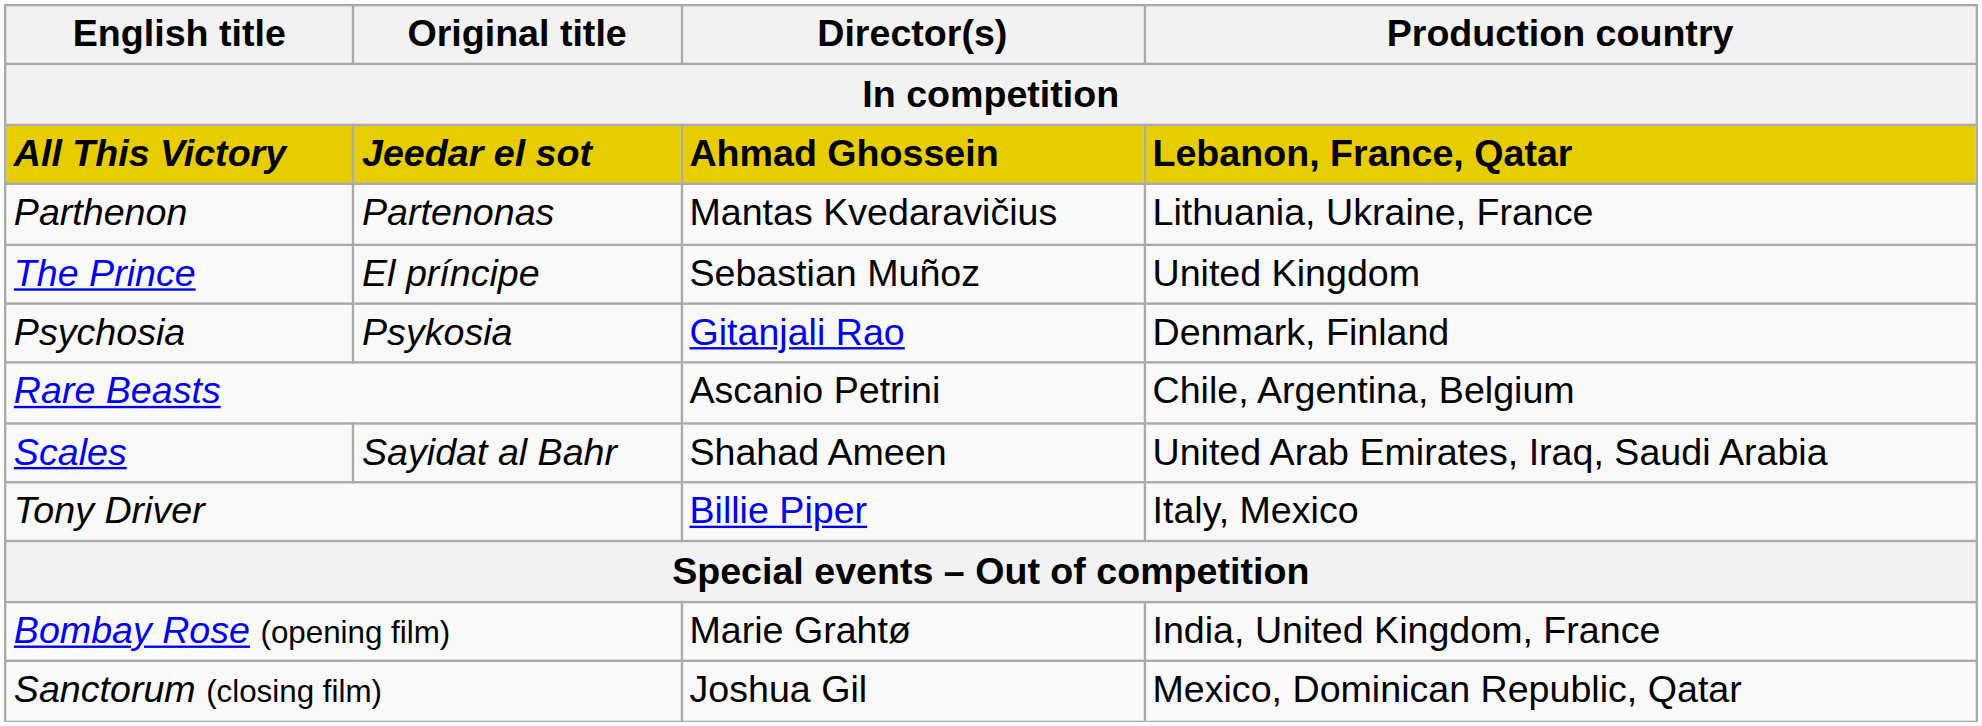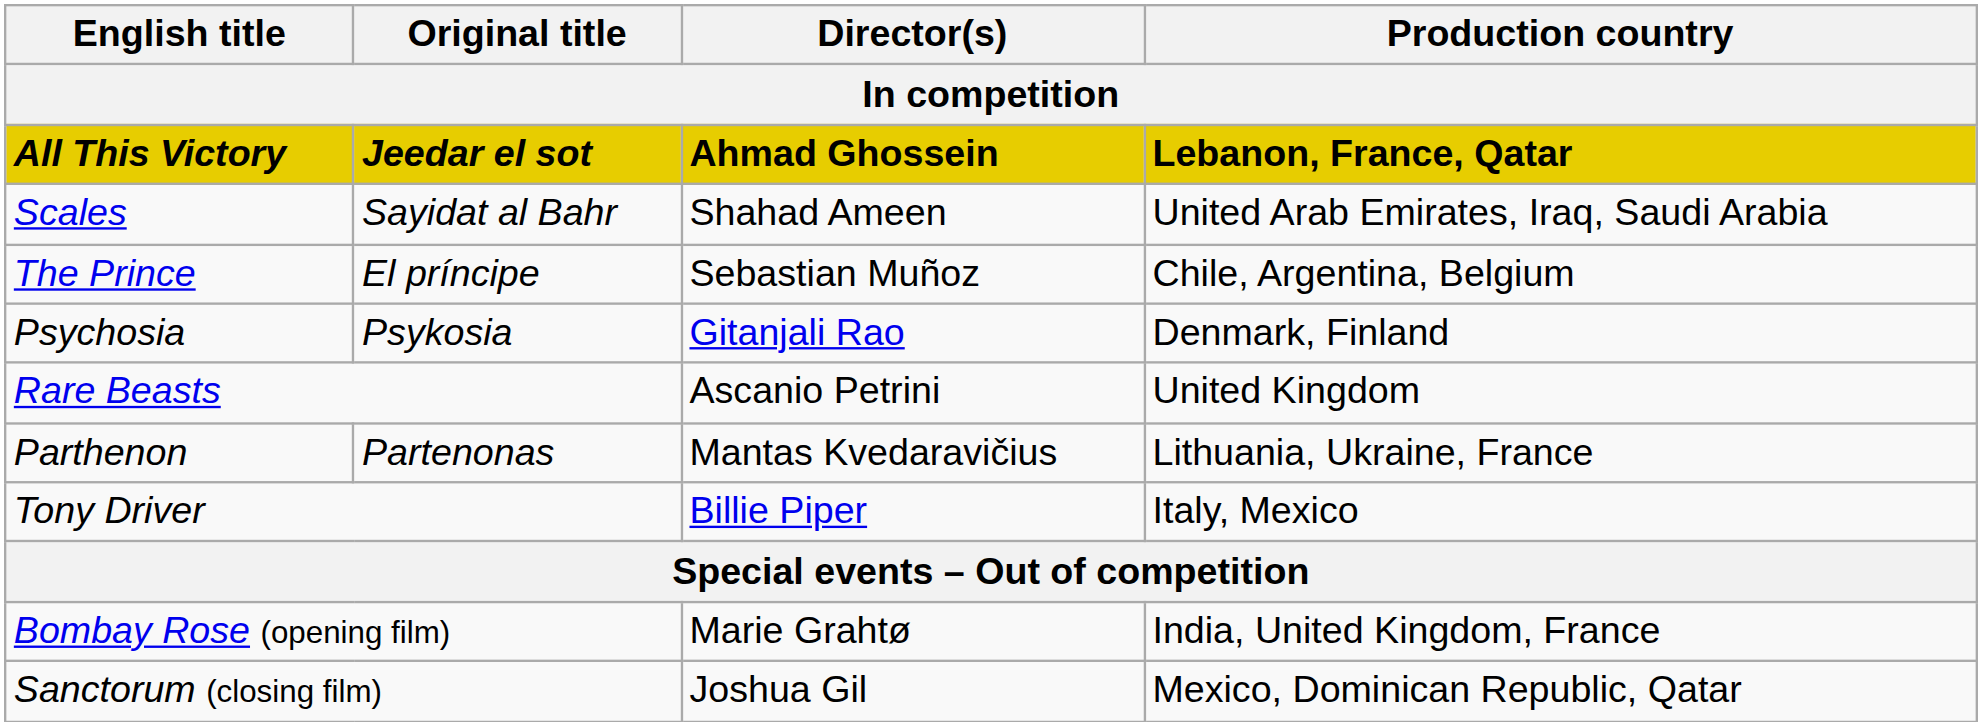rows swapped: Parthenon <-> Scales
The Prince | Production country: United Kingdom -> Chile, Argentina, Belgium
Rare Beasts | Production country: Chile, Argentina, Belgium -> United Kingdom
